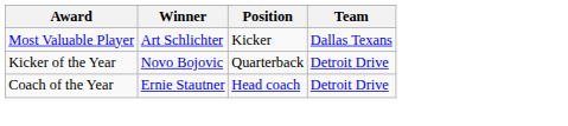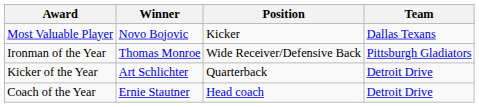Most Valuable Player | Winner: Art Schlichter -> Novo Bojovic
+ row: Ironman of the Year | Thomas Monroe | Wide Receiver/Defensive Back | Pittsburgh Gladiators
Kicker of the Year | Winner: Novo Bojovic -> Art Schlichter
